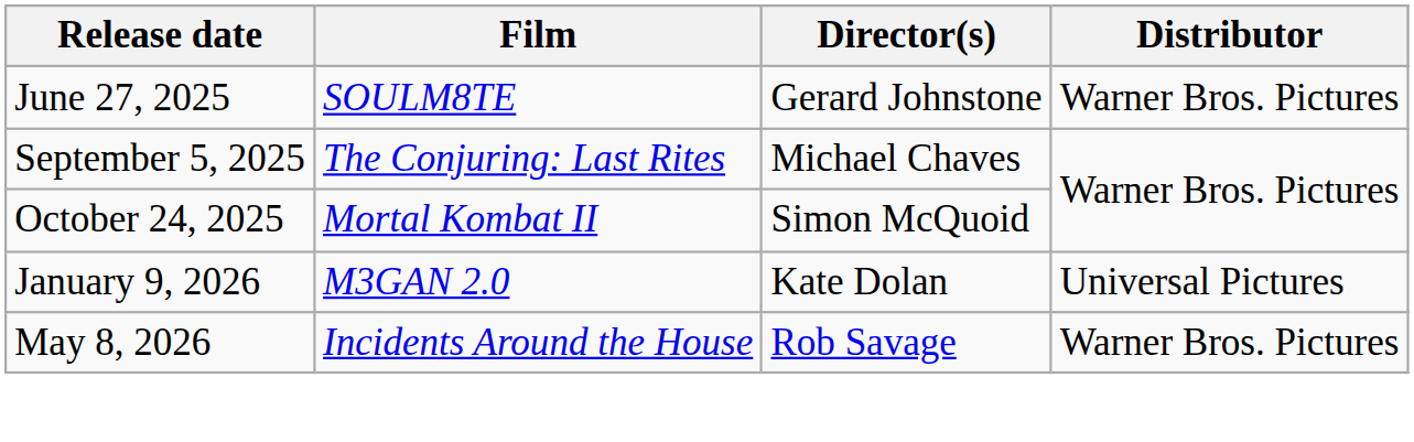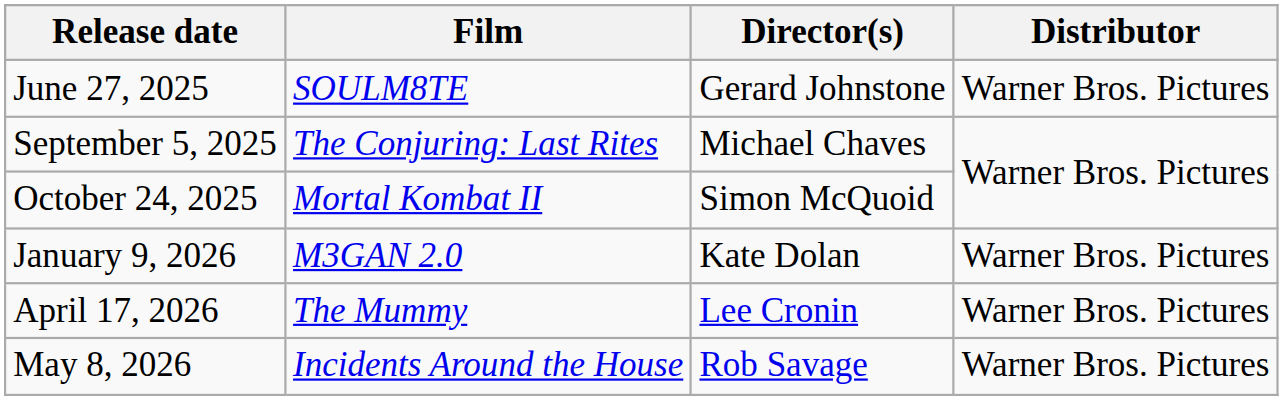January 9, 2026 | Distributor: Universal Pictures -> Warner Bros. Pictures
+ row: April 17, 2026 | The Mummy | Lee Cronin | Warner Bros. Pictures
